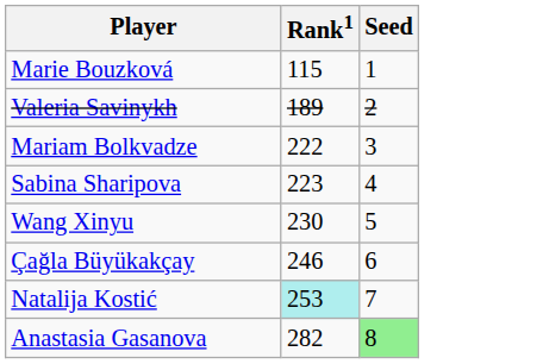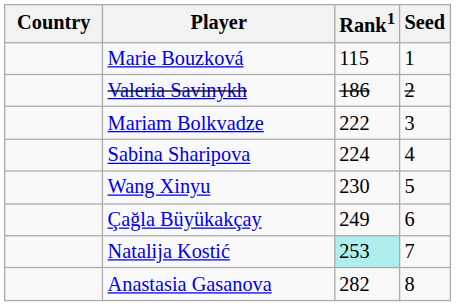+ column: Country
Valeria Savinykh | Rank1: 189 -> 186
Sabina Sharipova | Rank1: 223 -> 224
Çağla Büyükakçay | Rank1: 246 -> 249
Anastasia Gasanova | Seed: lightgreen background -> no background
